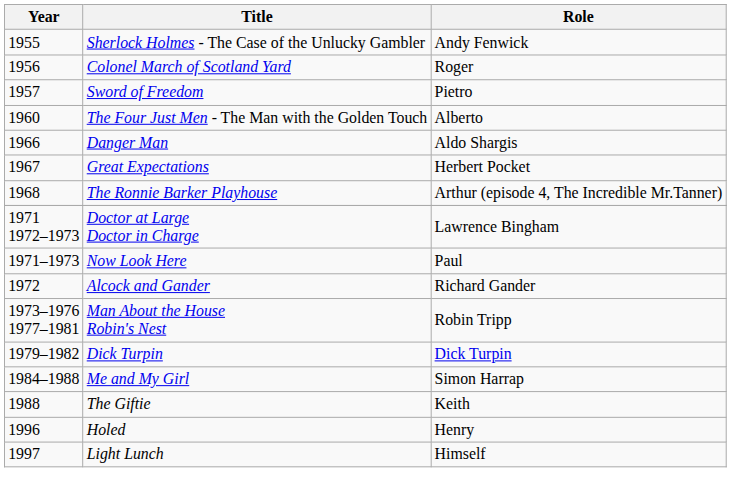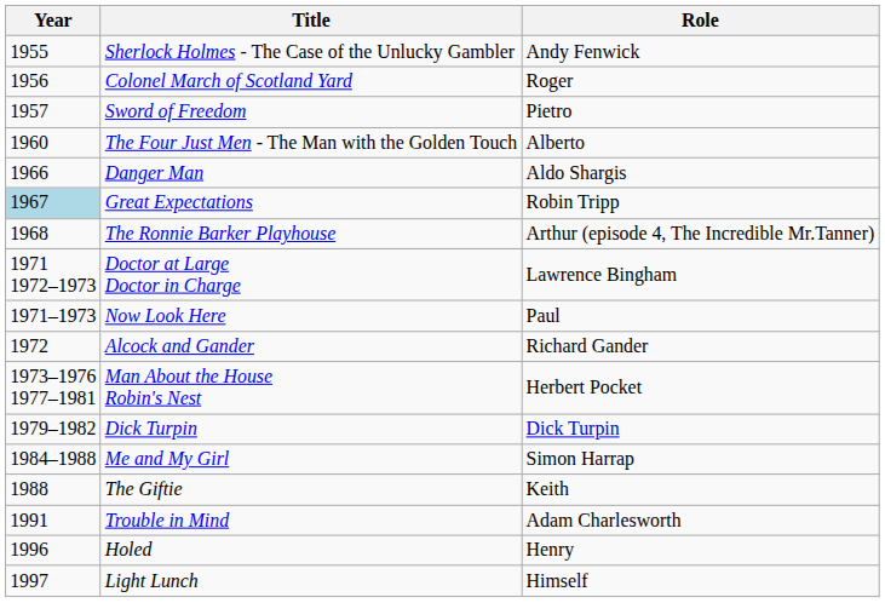Great Expectations | Year: no background -> lightblue background
Great Expectations | Role: Herbert Pocket -> Robin Tripp
Man About the House Robin's Nest | Role: Robin Tripp -> Herbert Pocket
+ row: 1991 | Trouble in Mind | Adam Charlesworth
